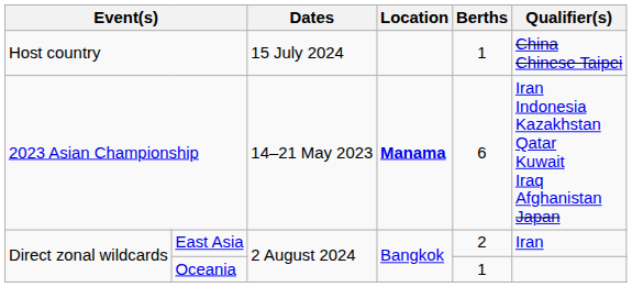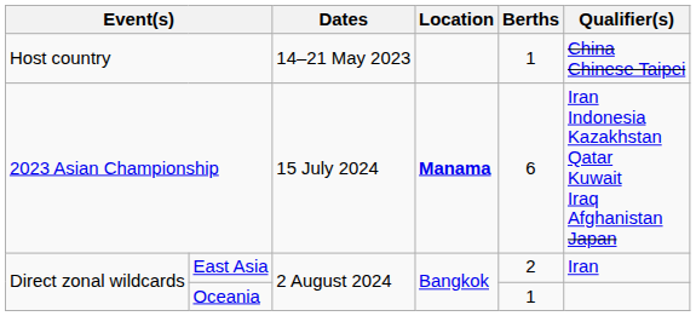Host country | Dates: 15 July 2024 -> 14–21 May 2023
2023 Asian Championship | Dates: 14–21 May 2023 -> 15 July 2024
